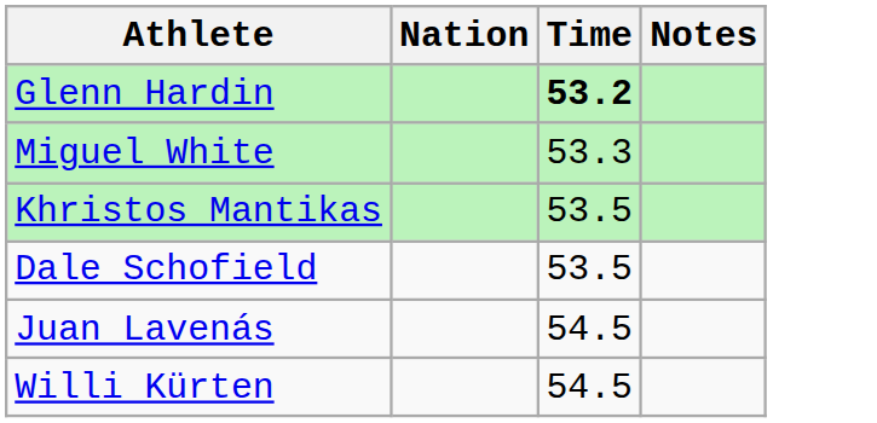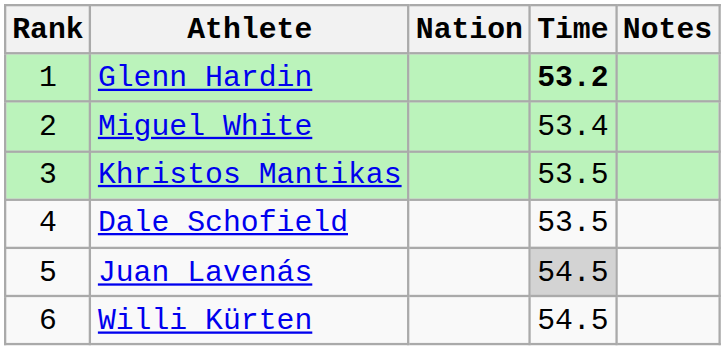+ column: Rank | 1 | 2 | 3 | 4 | 5 | 6
Miguel White | Time: 53.3 -> 53.4
Juan Lavenás | Time: no background -> lightgrey background
